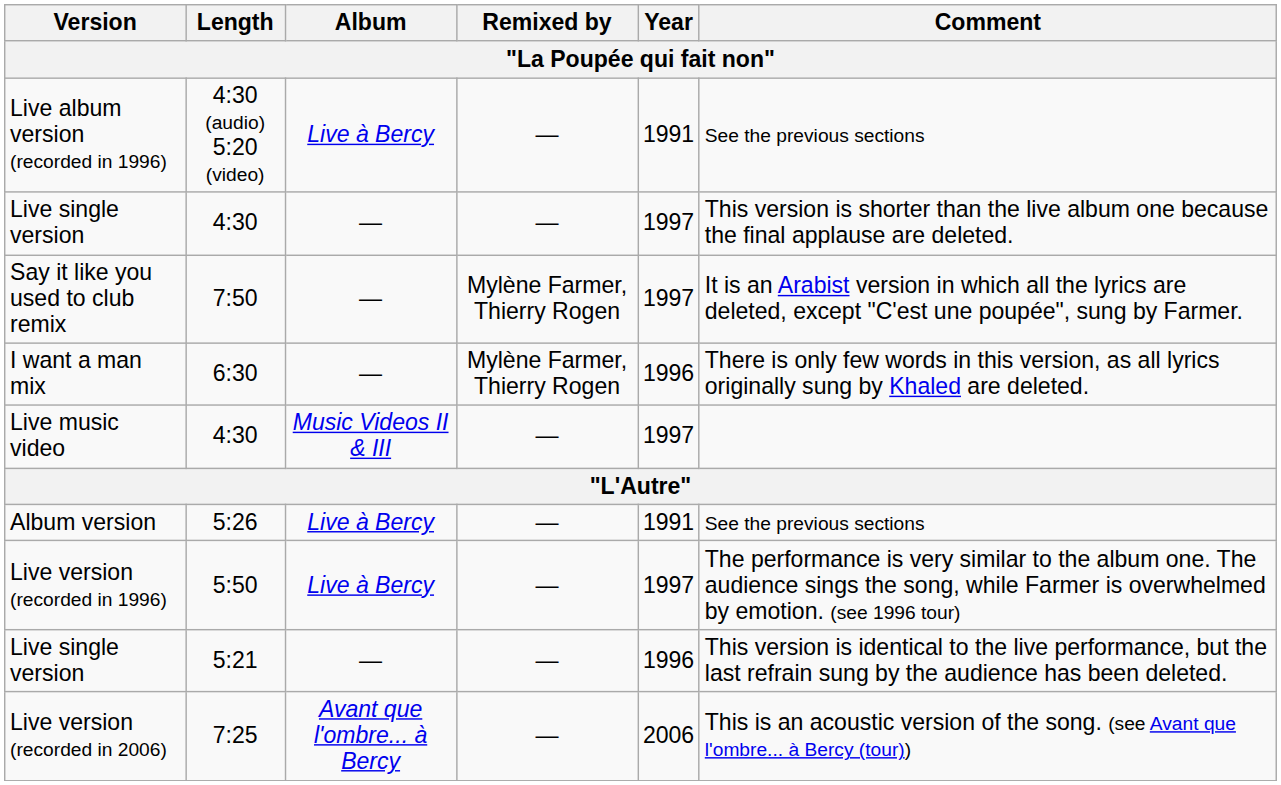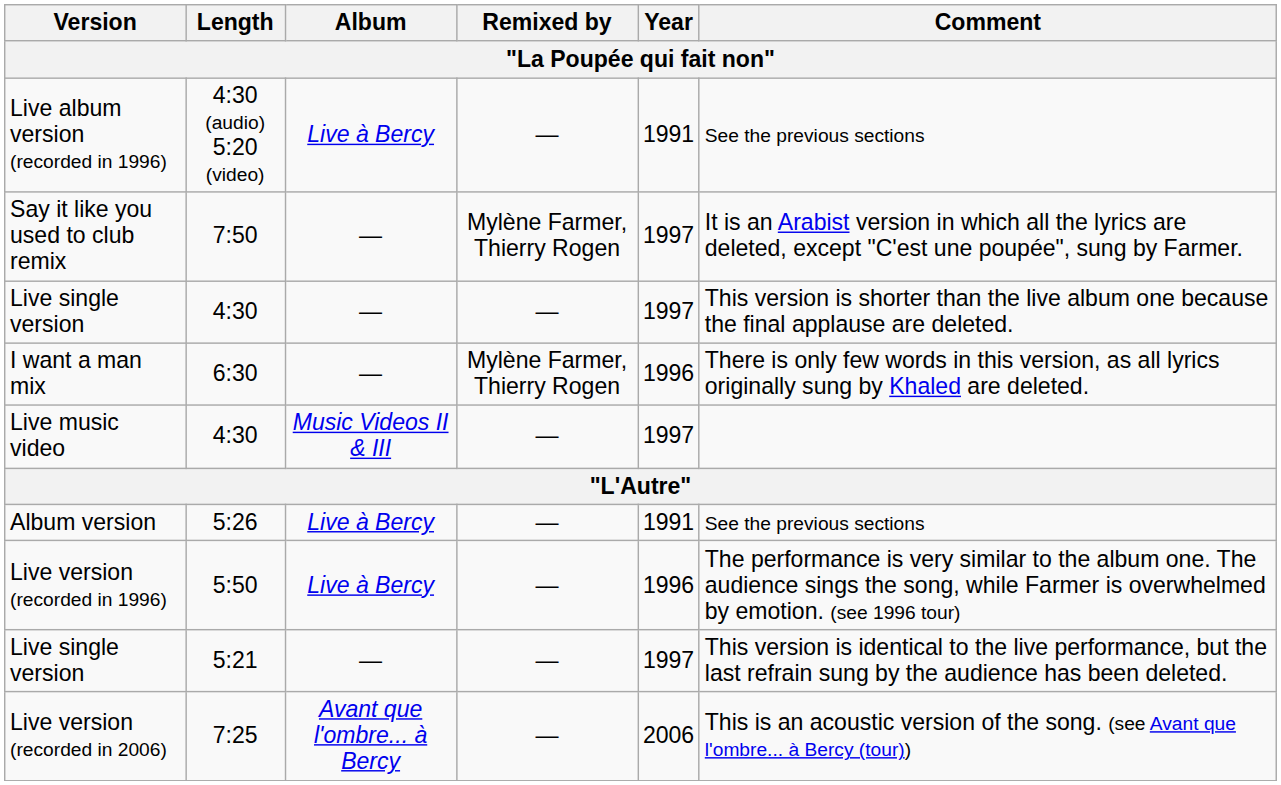rows swapped: Live single version / 4:30 <-> Say it like you used to club remix
Live version (recorded in 1996) | Year: 1997 -> 1996
Live single version / 5:21 | Year: 1996 -> 1997
